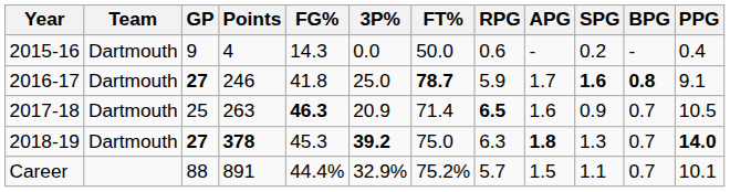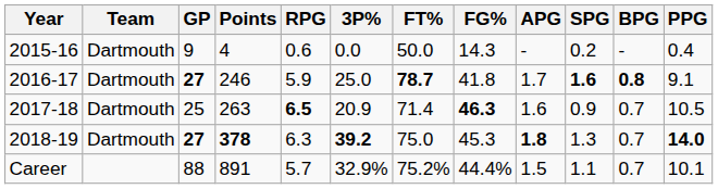columns swapped: FG% <-> RPG
